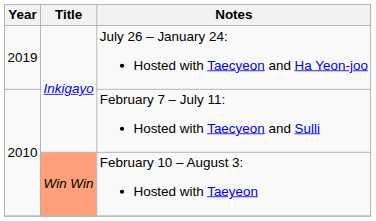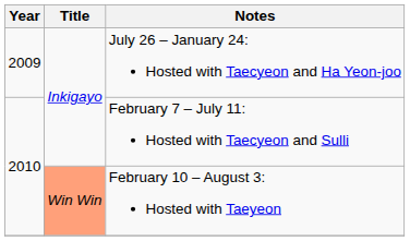July 26 – January 24: Hosted with Taecyeon and Ha Yeon-joo | Year: 2019 -> 2009
